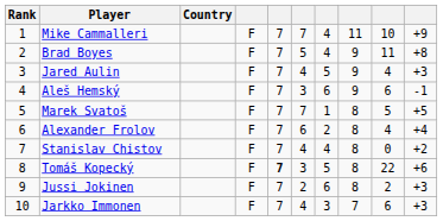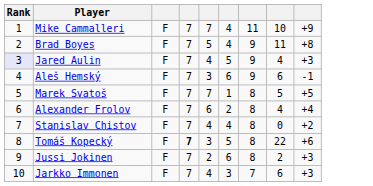- column: Country
Jared Aulin | Rank: no background -> lavender background
